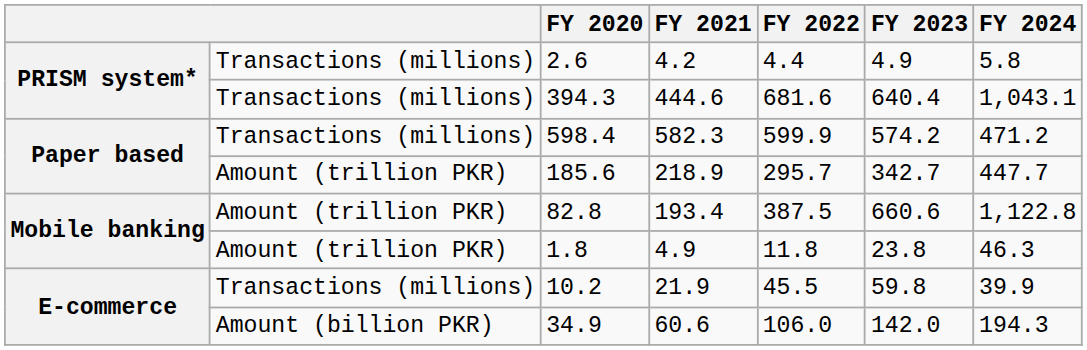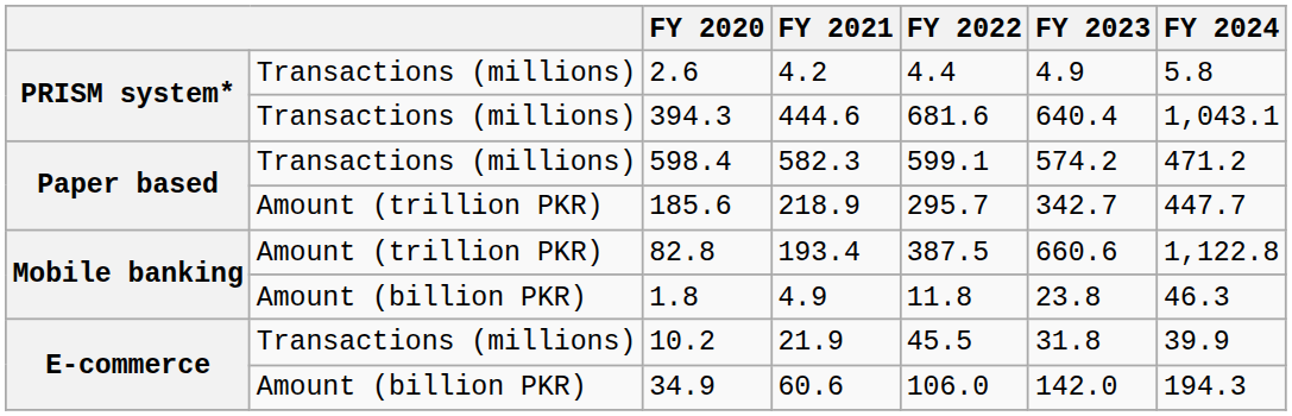598.4 | FY 2022: 599.9 -> 599.1
1.8 | column 2: Amount (trillion PKR) -> Amount (billion PKR)
10.2 | FY 2023: 59.8 -> 31.8
